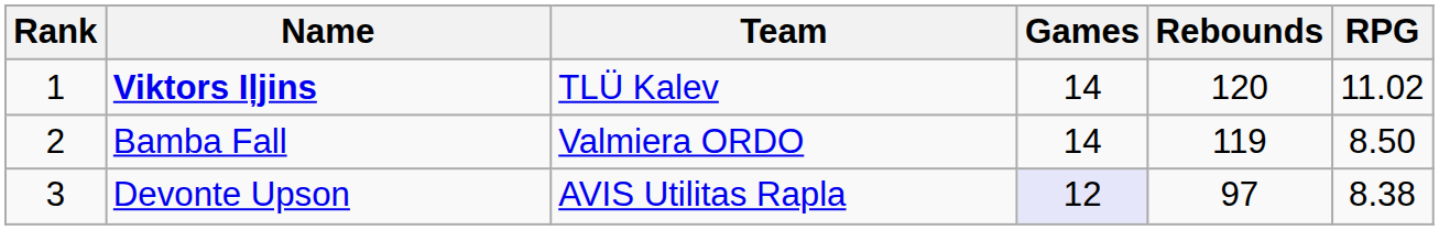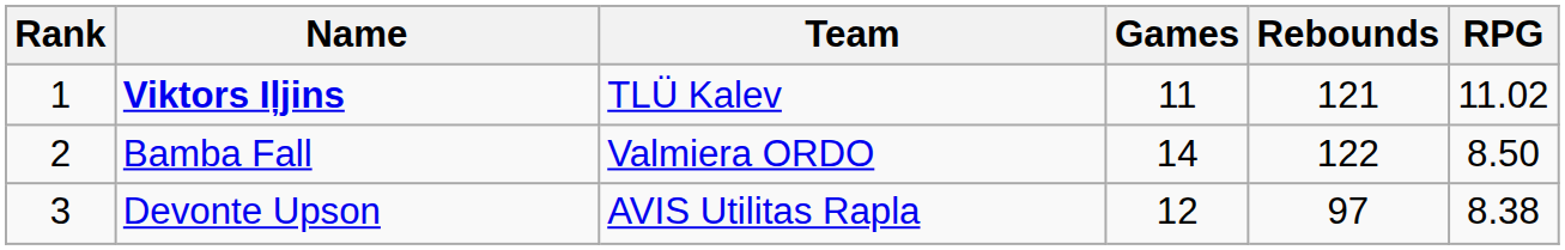Viktors Iļjins | Games: 14 -> 11
Viktors Iļjins | Rebounds: 120 -> 121
Bamba Fall | Rebounds: 119 -> 122
Devonte Upson | Games: lavender background -> no background
